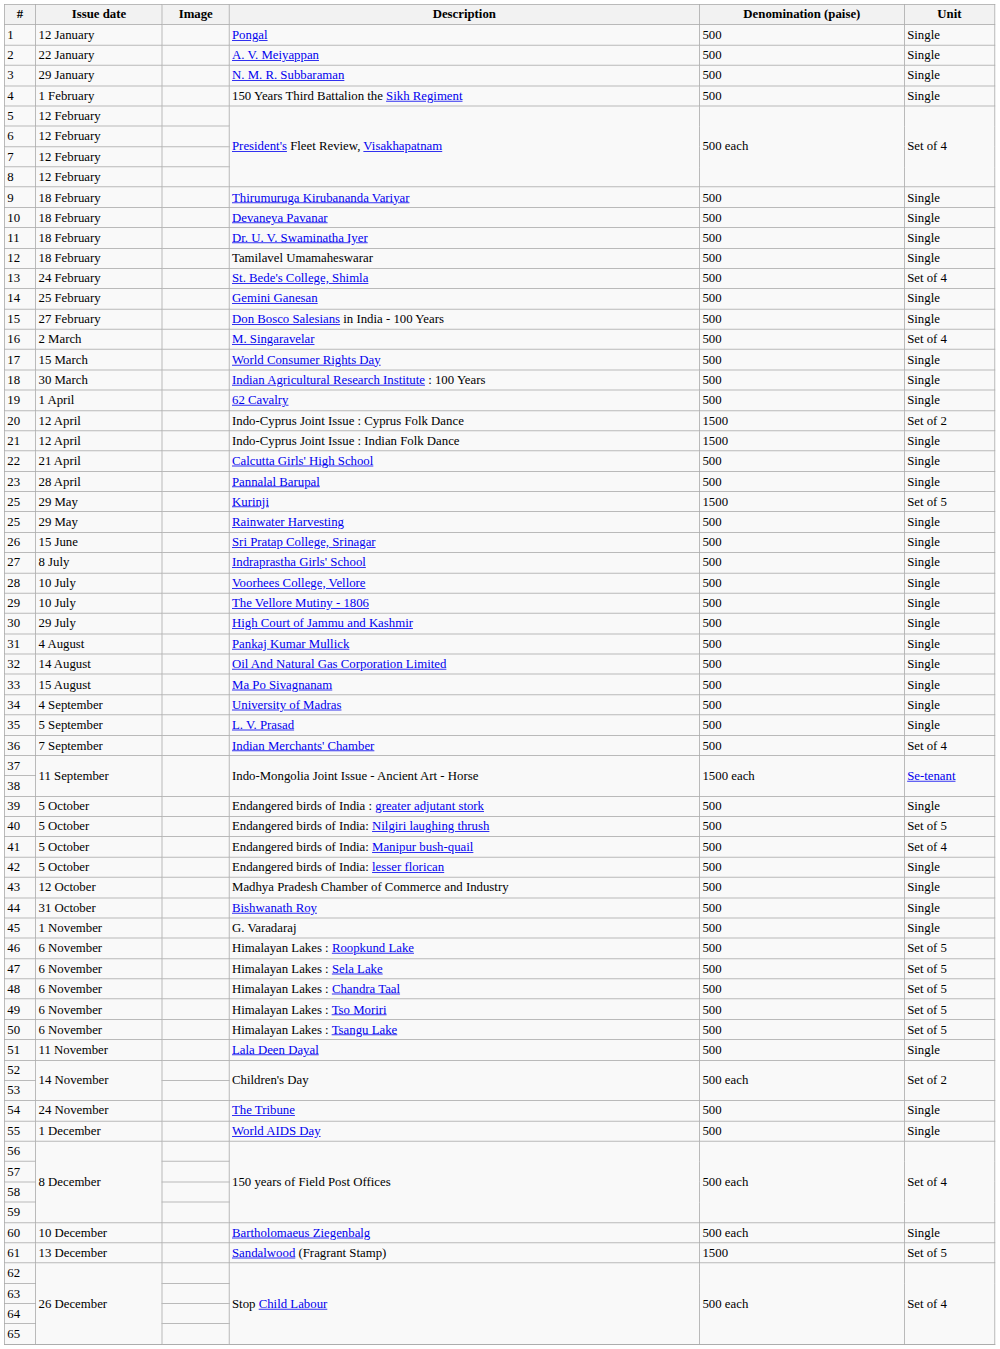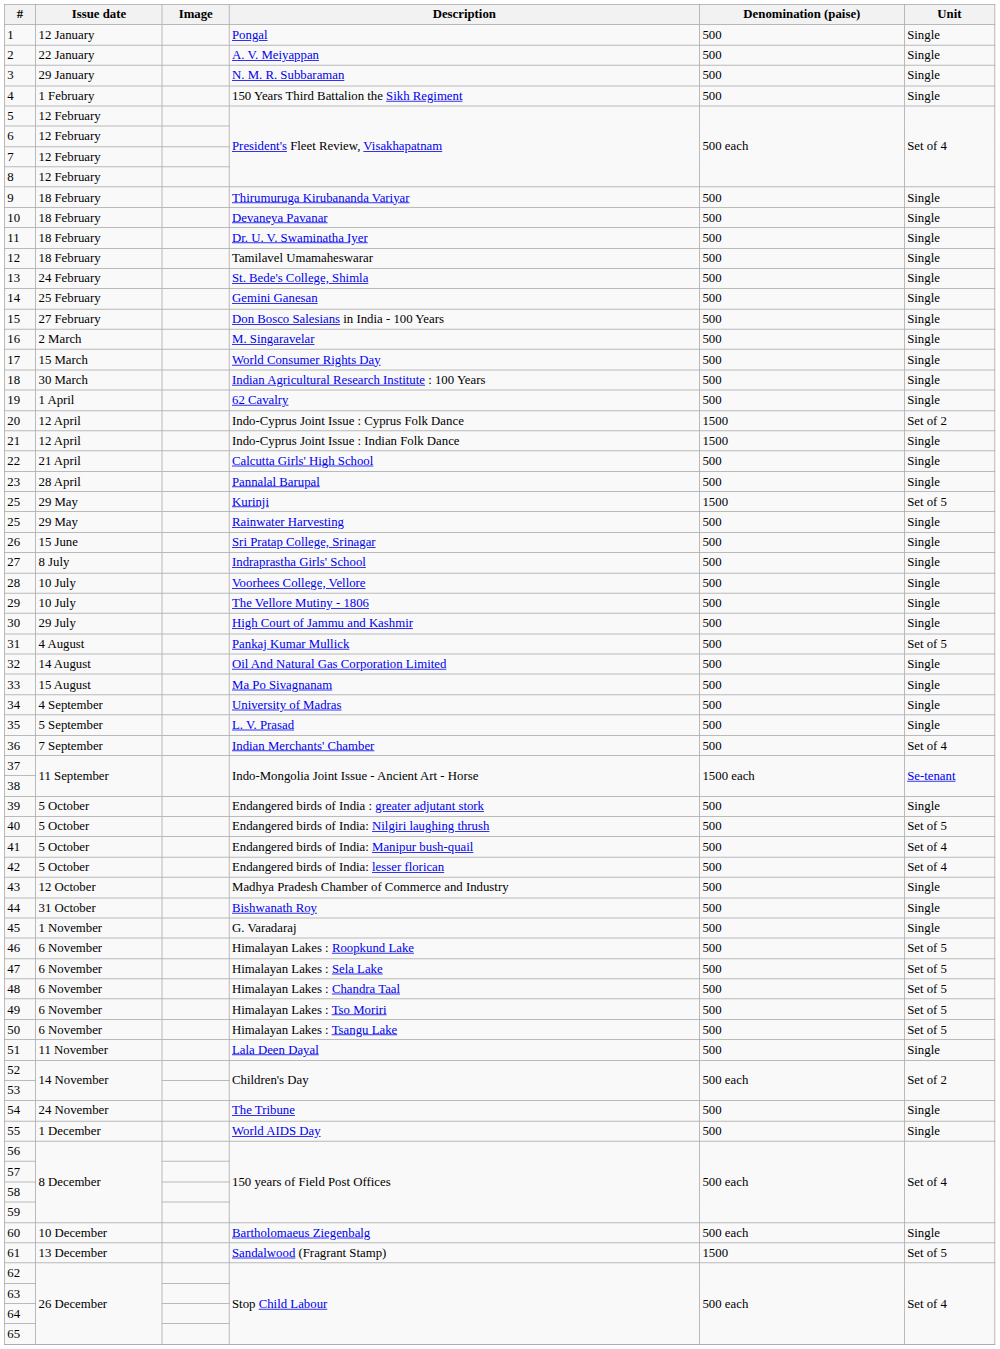13 | Unit: Set of 4 -> Single
16 | Unit: Set of 4 -> Single
31 | Unit: Single -> Set of 5
42 | Unit: Single -> Set of 4
